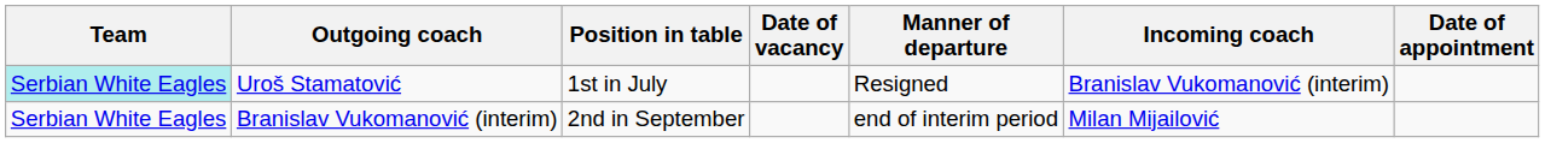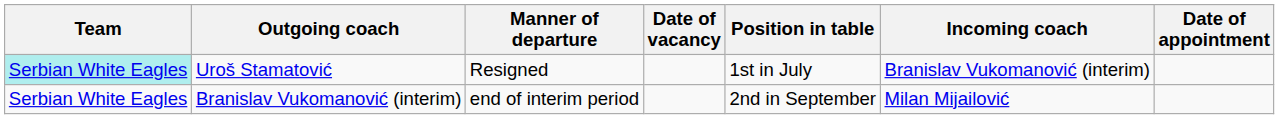columns swapped: Manner of departure <-> Position in table
